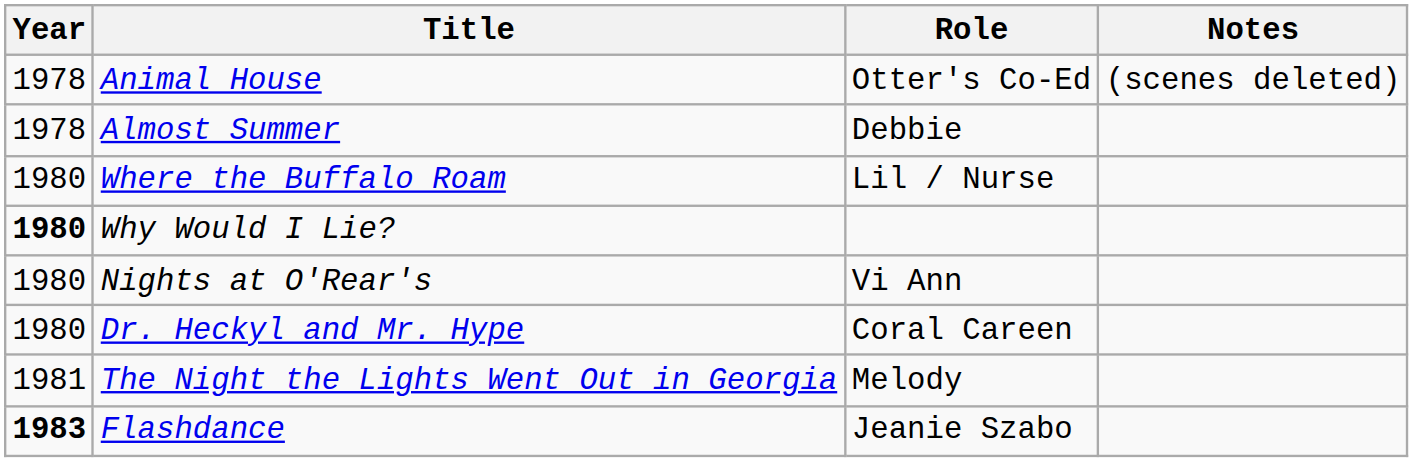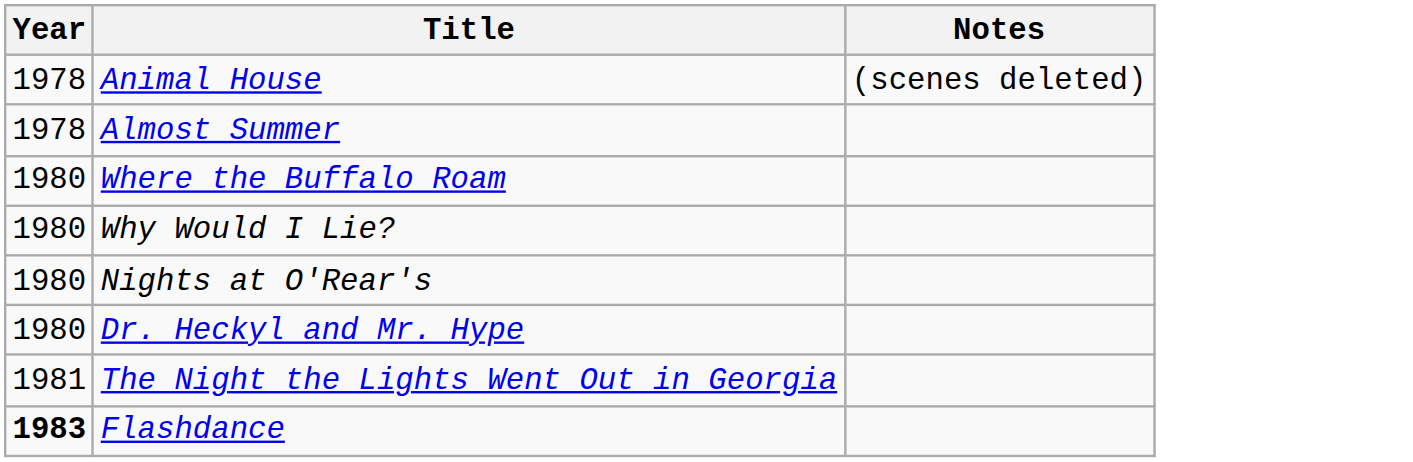- column: Role | Otter's Co-Ed | Debbie | Lil / Nurse | Vi Ann | Coral Careen | Melody | Jeanie Szabo
Why Would I Lie? | Year: bold -> normal
